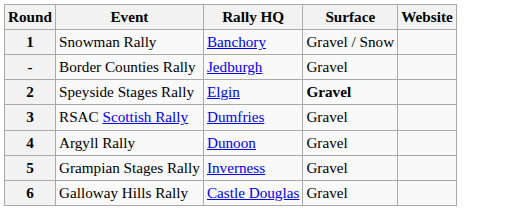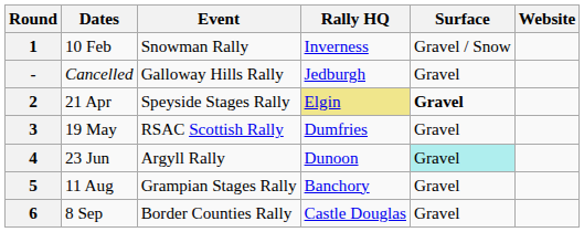+ column: Dates | 10 Feb | Cancelled | 21 Apr | 19 May | 23 Jun | 11 Aug | 8 Sep
1 | Rally HQ: Banchory -> Inverness
- | Event: Border Counties Rally -> Galloway Hills Rally
2 | Rally HQ: no background -> khaki background
4 | Surface: no background -> paleturquoise background
5 | Rally HQ: Inverness -> Banchory
6 | Event: Galloway Hills Rally -> Border Counties Rally
